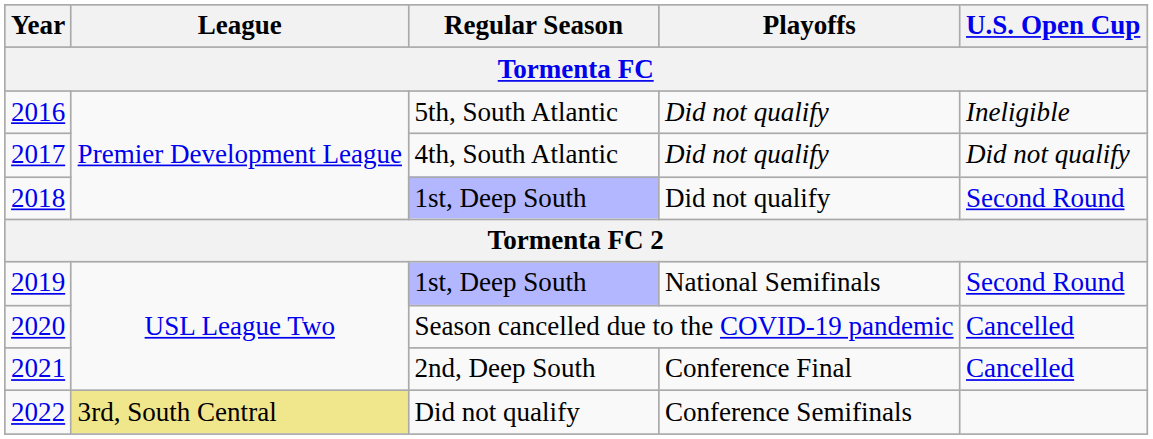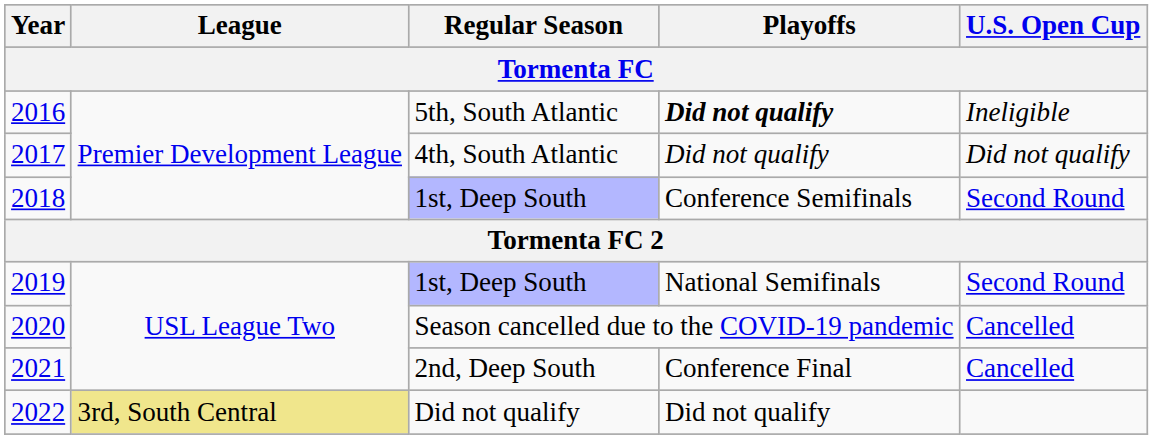2016 | Playoffs: normal -> bold
2018 | Playoffs: Did not qualify -> Conference Semifinals
2022 | Playoffs: Conference Semifinals -> Did not qualify
